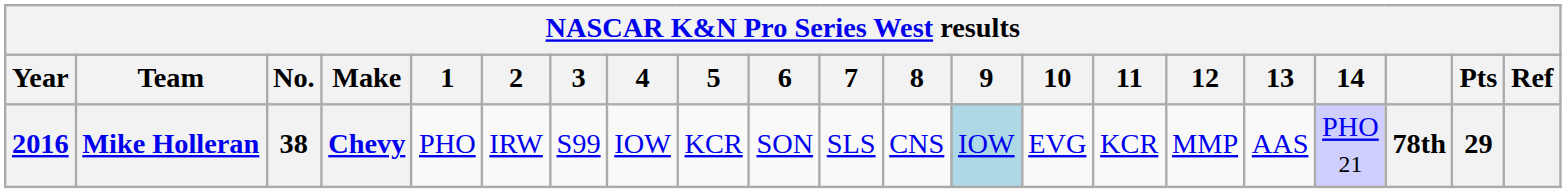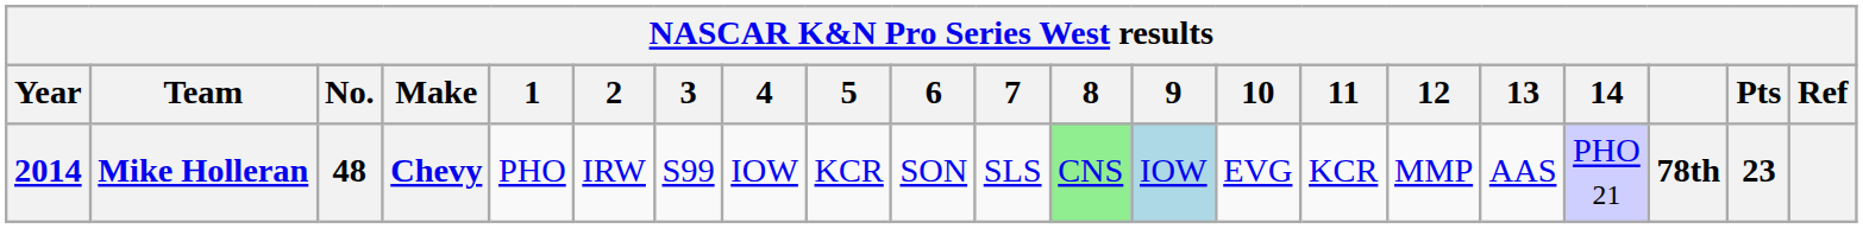Mike Holleran | Year: 2016 -> 2014
Mike Holleran | No.: 38 -> 48
Mike Holleran | 8: no background -> lightgreen background
Mike Holleran | Pts: 29 -> 23
